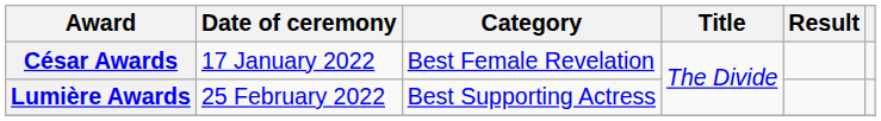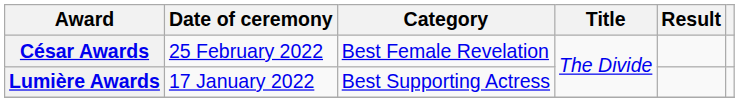César Awards | Date of ceremony: 17 January 2022 -> 25 February 2022
Lumière Awards | Date of ceremony: 25 February 2022 -> 17 January 2022
